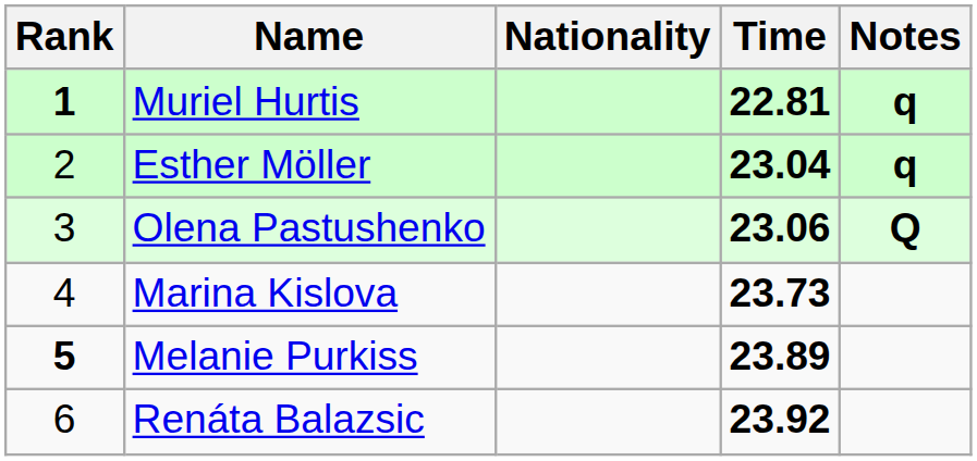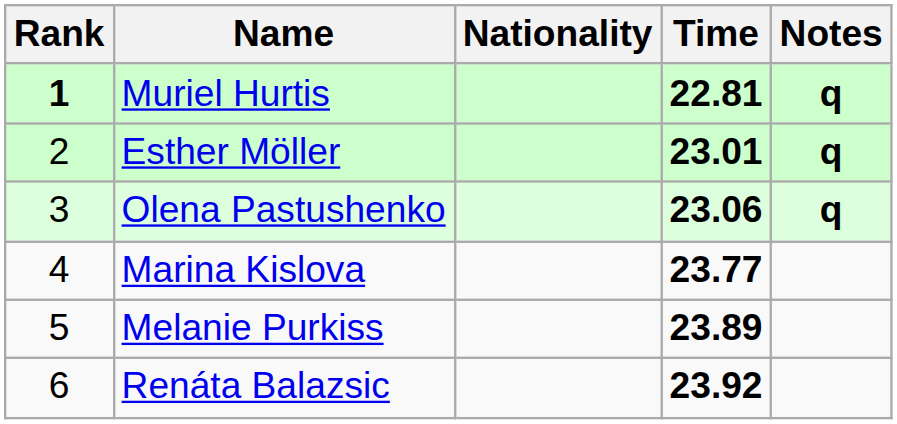Esther Möller | Time: 23.04 -> 23.01
Olena Pastushenko | Notes: Q -> q
Marina Kislova | Time: 23.73 -> 23.77
Melanie Purkiss | Rank: bold -> normal
